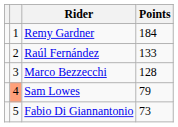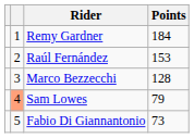Raúl Fernández | Points: 133 -> 153
